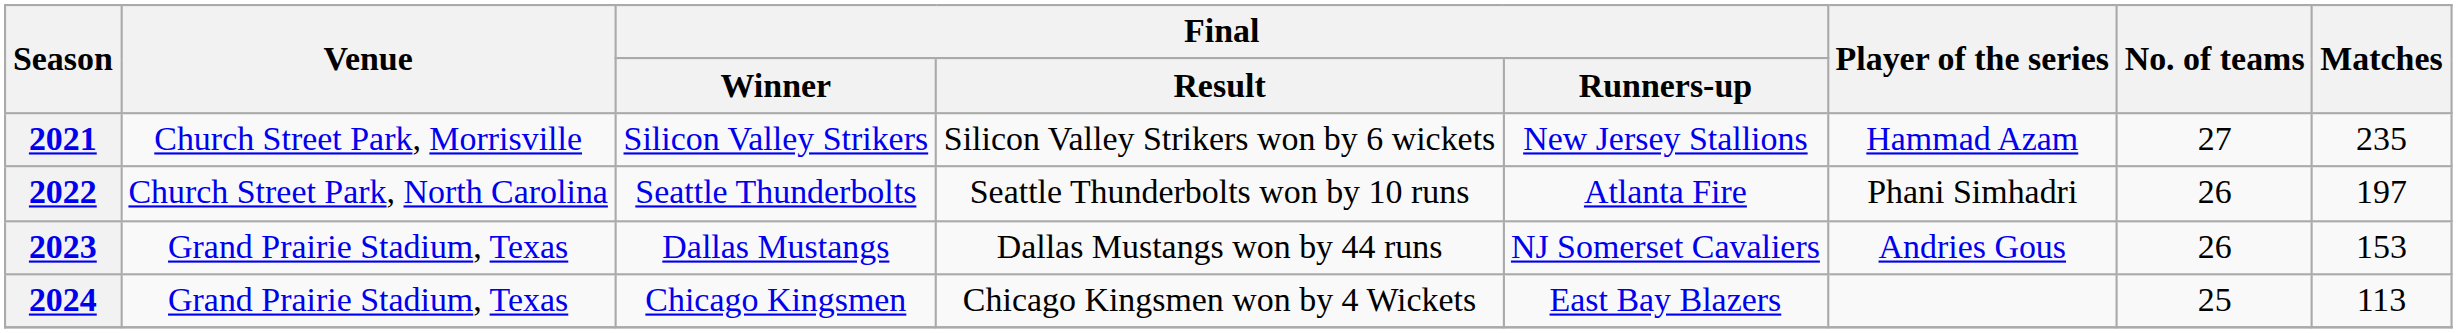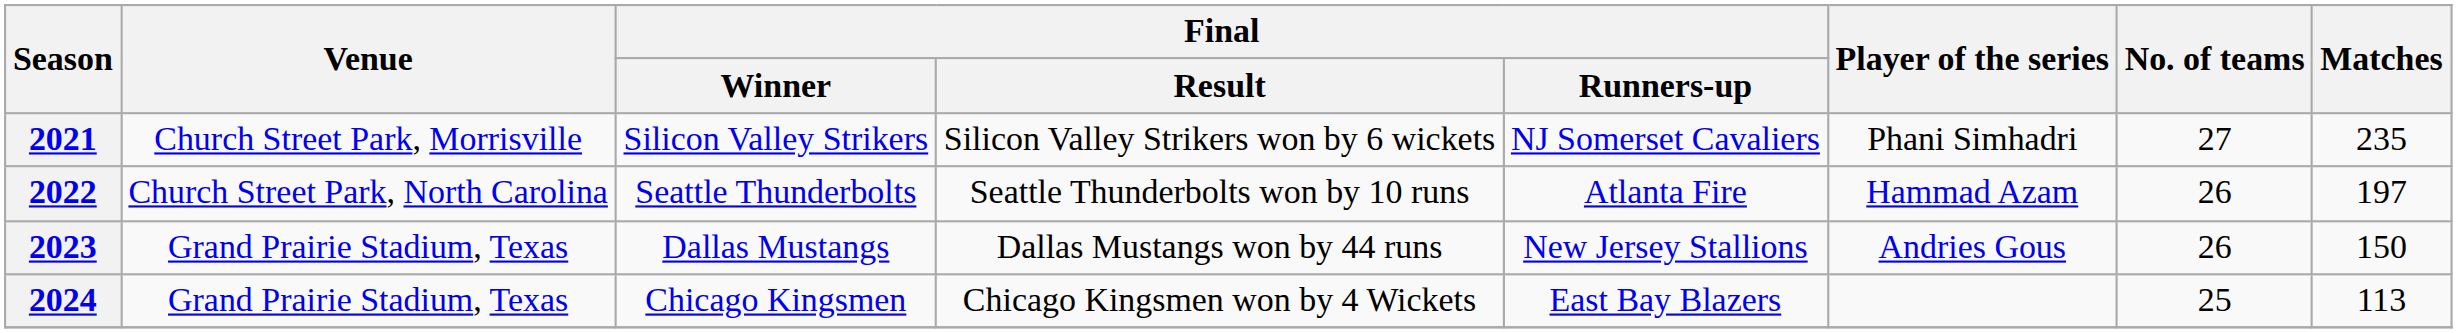2021 | Final / Runners-up: New Jersey Stallions -> NJ Somerset Cavaliers
2021 | Player of the series: Hammad Azam -> Phani Simhadri
2022 | Player of the series: Phani Simhadri -> Hammad Azam
2023 | Final / Runners-up: NJ Somerset Cavaliers -> New Jersey Stallions
2023 | Matches: 153 -> 150
